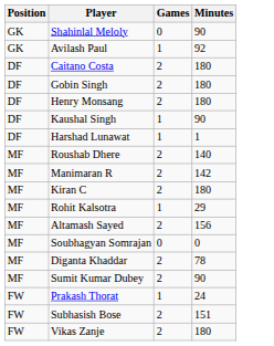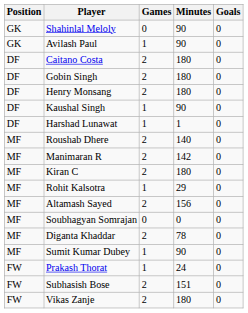+ column: Goals | 0 | 0 | 0 | 0 | 0 | 0 | 0 | 0 | 0 | 0 | 0 | 0 | 0 | 0 | 0 | 0 | 0 | 0
Avilash Paul | Minutes: 92 -> 90
Sumit Kumar Dubey | Games: 2 -> 1
